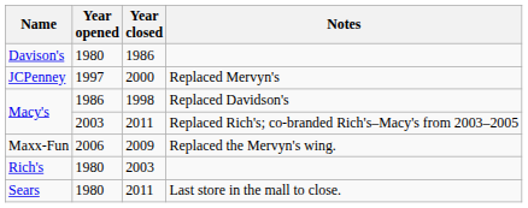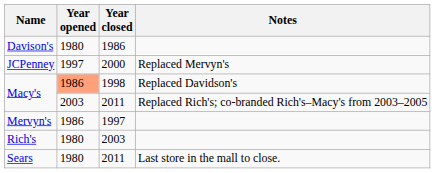Macy's / 1998 | Year opened: no background -> lightsalmon background
- row: Maxx-Fun | 2006 | 2009 | Replaced the Mervyn's wing.
+ row: Mervyn's | 1986 | 1997
